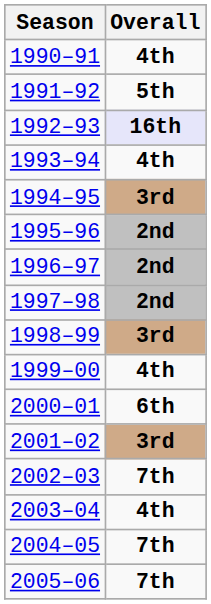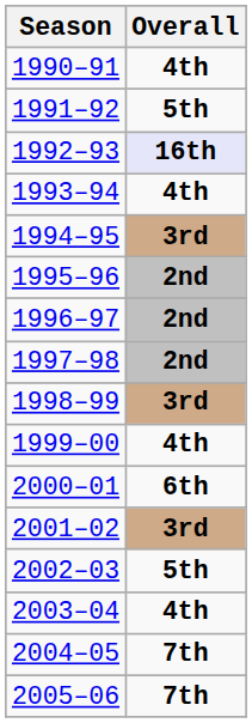2002–03 | Overall: 7th -> 5th
